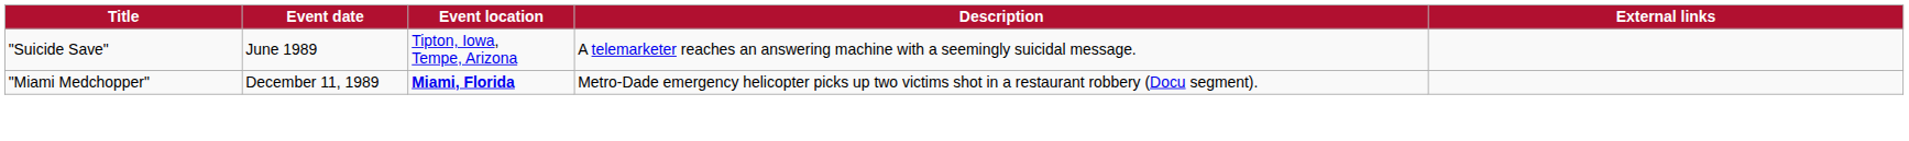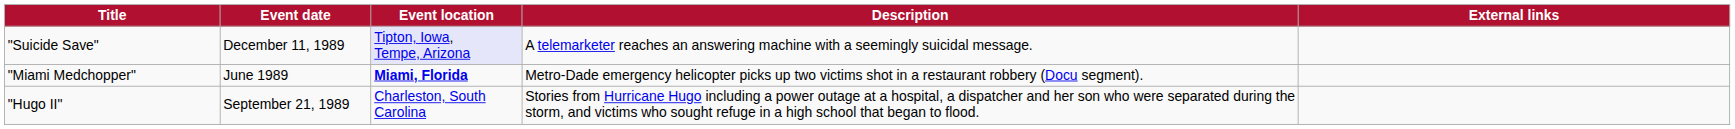"Suicide Save" | Event date: June 1989 -> December 11, 1989
"Suicide Save" | Event location: no background -> lavender background
"Miami Medchopper" | Event date: December 11, 1989 -> June 1989
+ row: "Hugo II" | September 21, 1989 | Charleston, South Carolina | Stories from Hurricane Hugo including a power outage at a hospital, a dispatcher and her son who were separated during the storm, and victims who sought refuge in a high school that began to flood.
